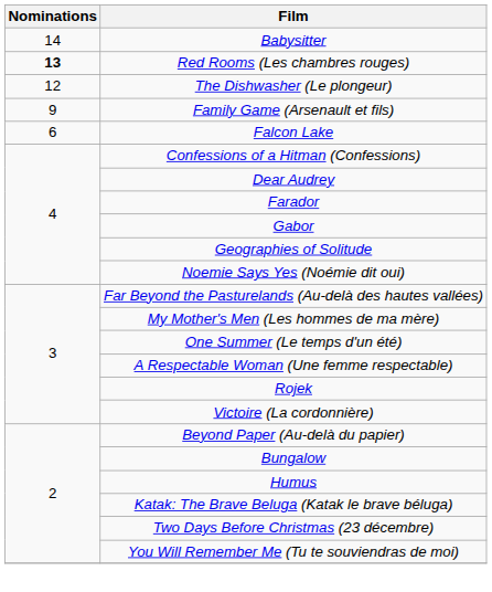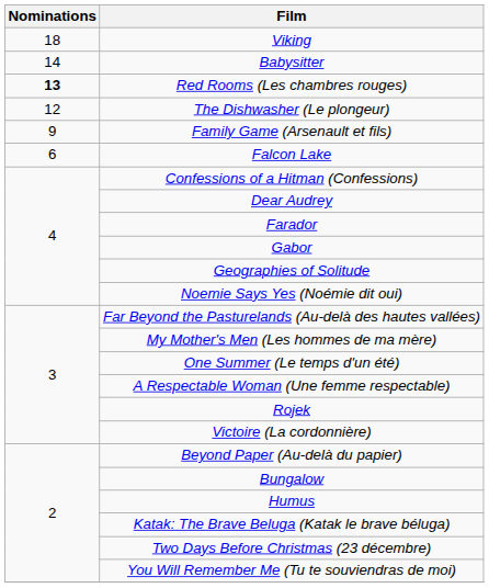+ row: 18 | Viking
